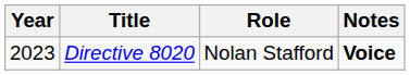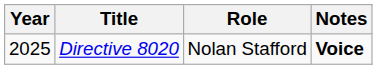Directive 8020 | Year: 2023 -> 2025
